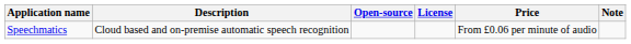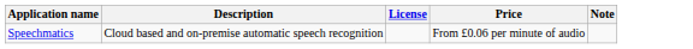- column: Open-source
